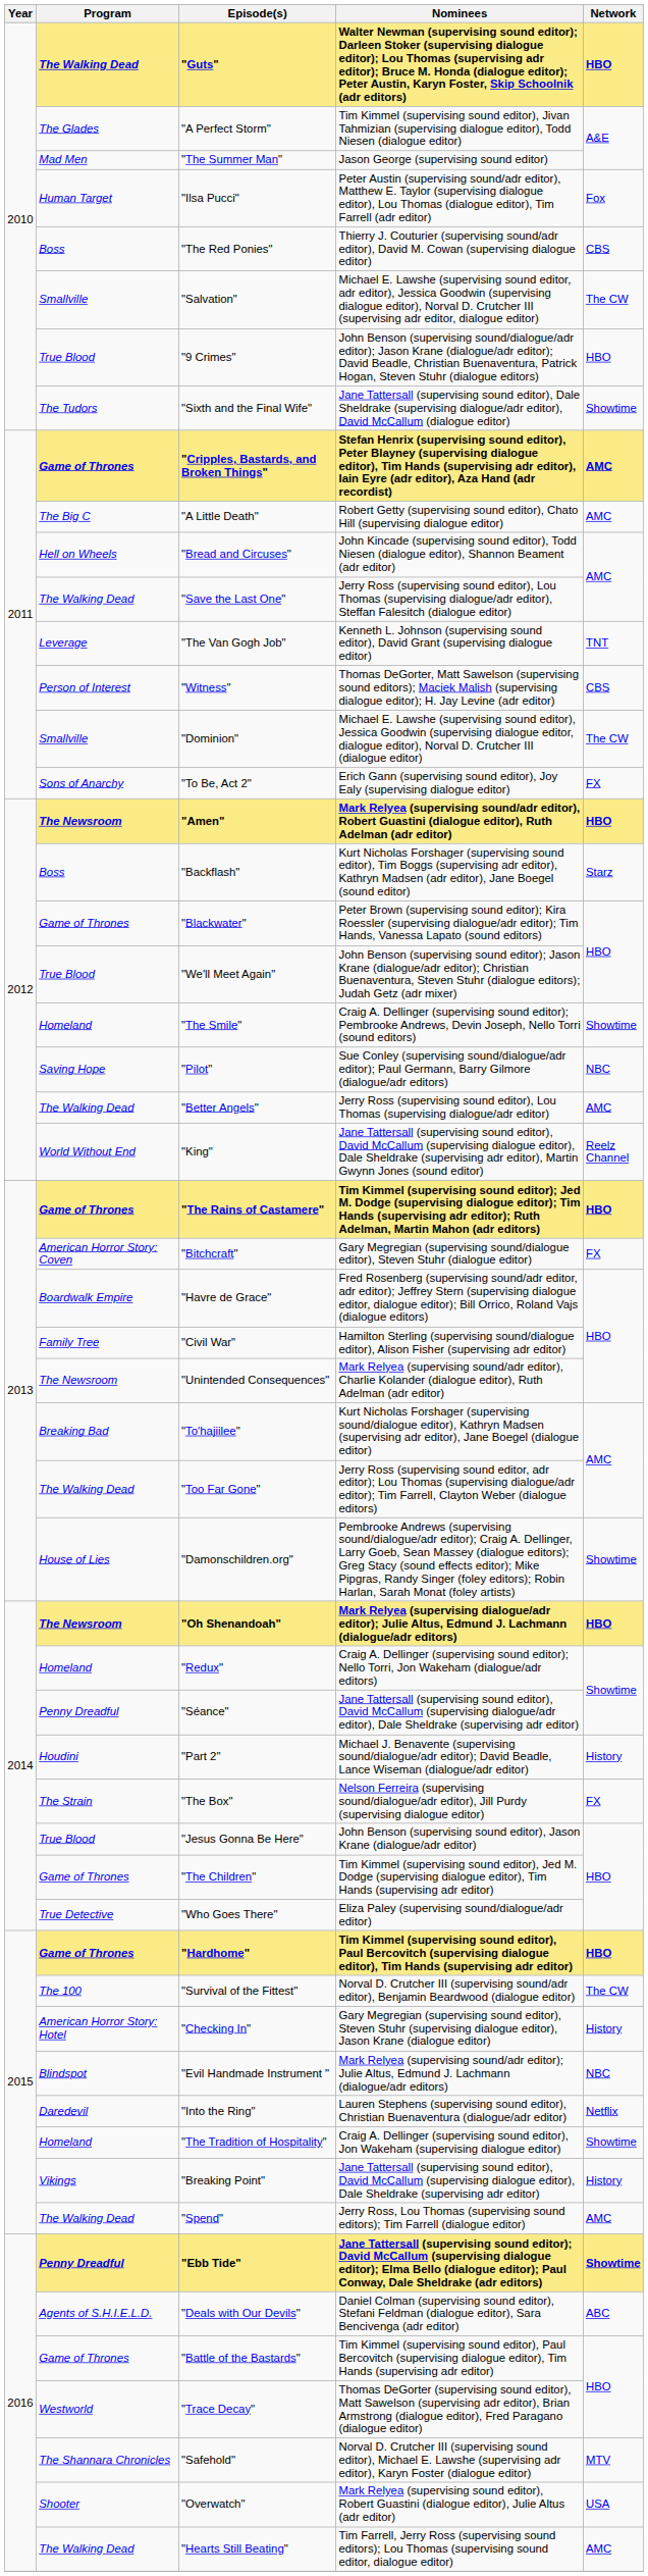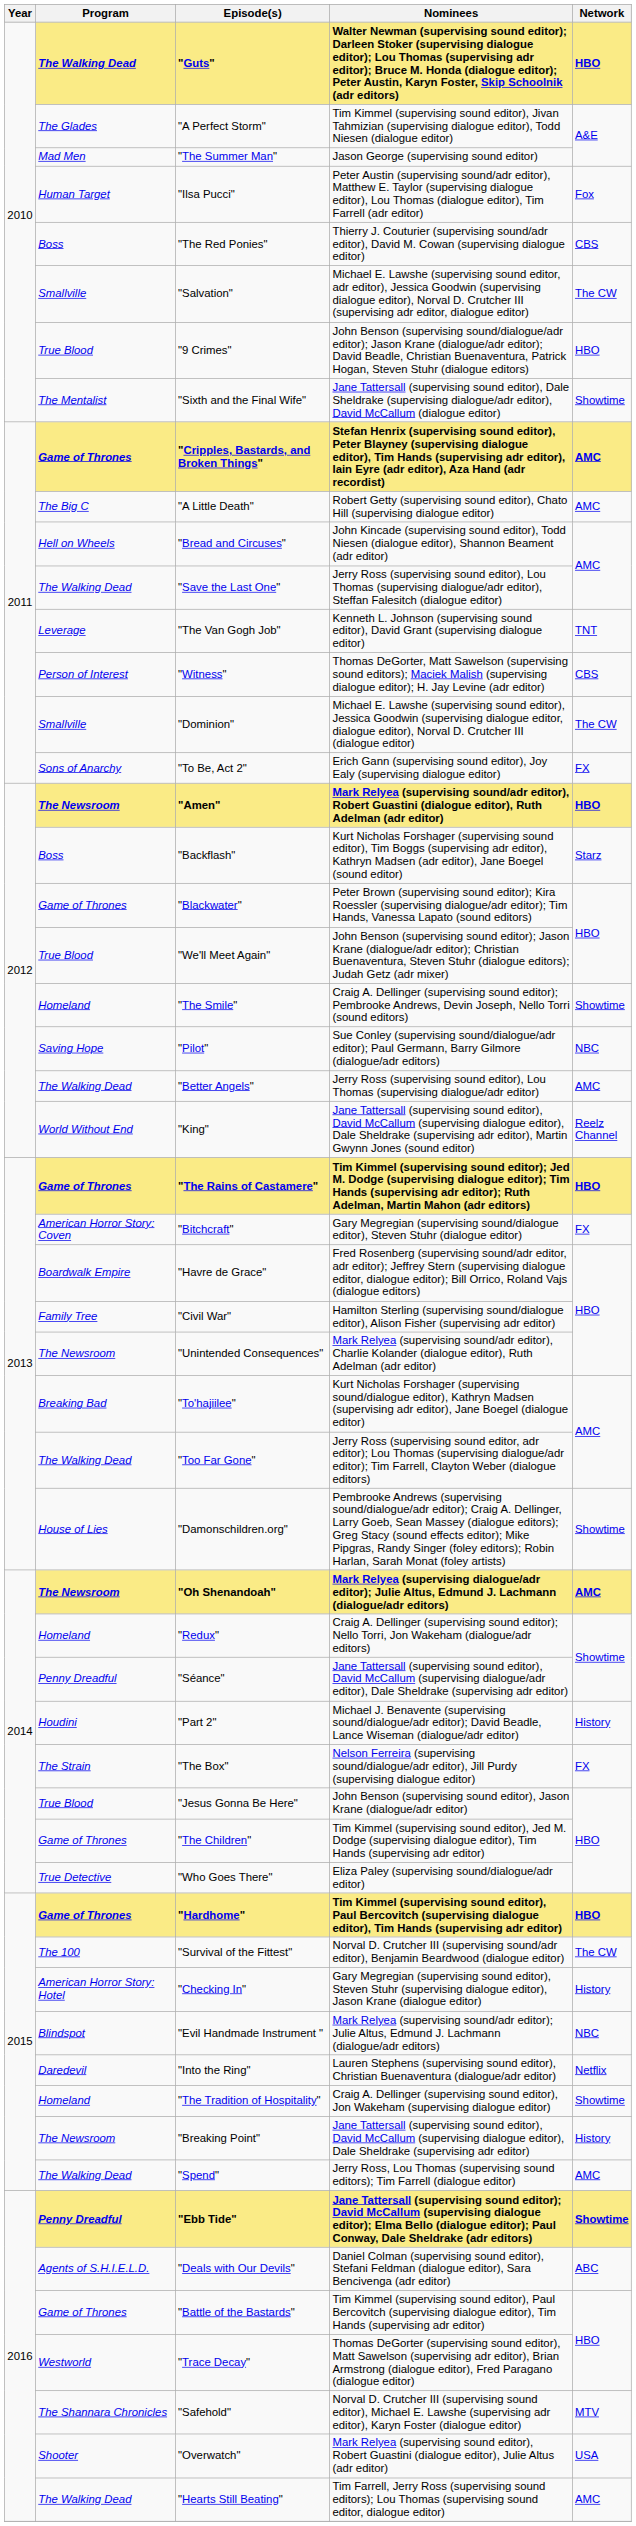"Sixth and the Final Wife" | Program: The Tudors -> The Mentalist
"Oh Shenandoah" | Network: HBO -> AMC
"Breaking Point" | Program: Vikings -> The Newsroom
